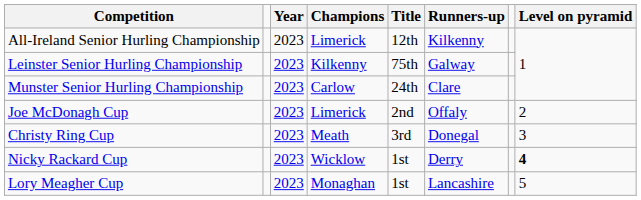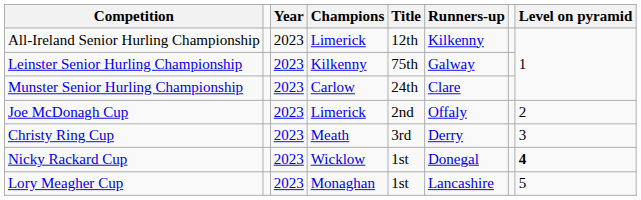Christy Ring Cup | Runners-up: Donegal -> Derry
Nicky Rackard Cup | Runners-up: Derry -> Donegal
